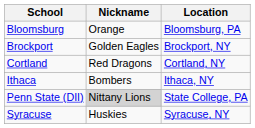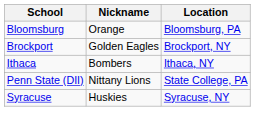- row: Cortland | Red Dragons | Cortland, NY
Penn State (DII) | Nickname: lightgrey background -> no background
